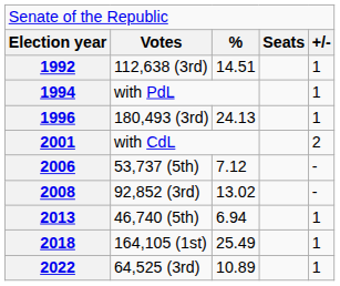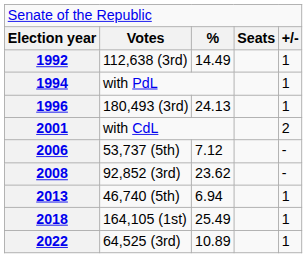1992 | column 3: 14.51 -> 14.49
2008 | column 3: 13.02 -> 23.62
